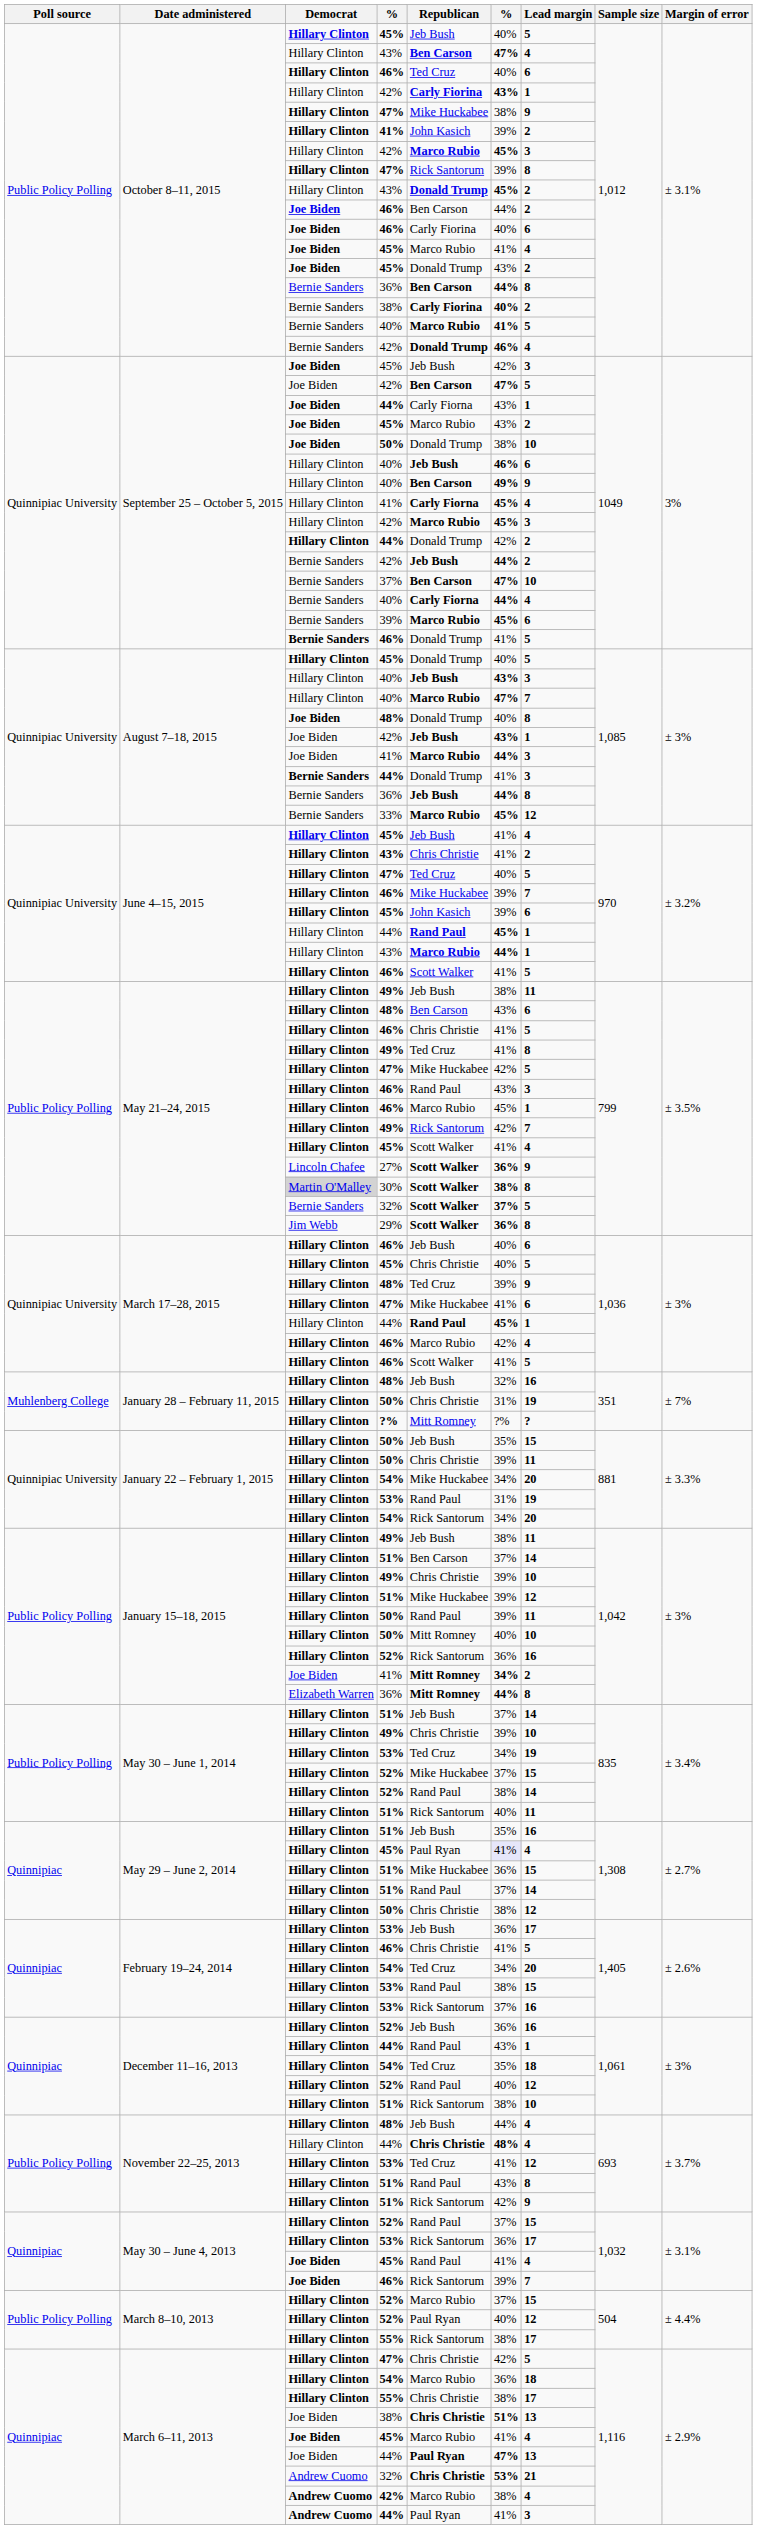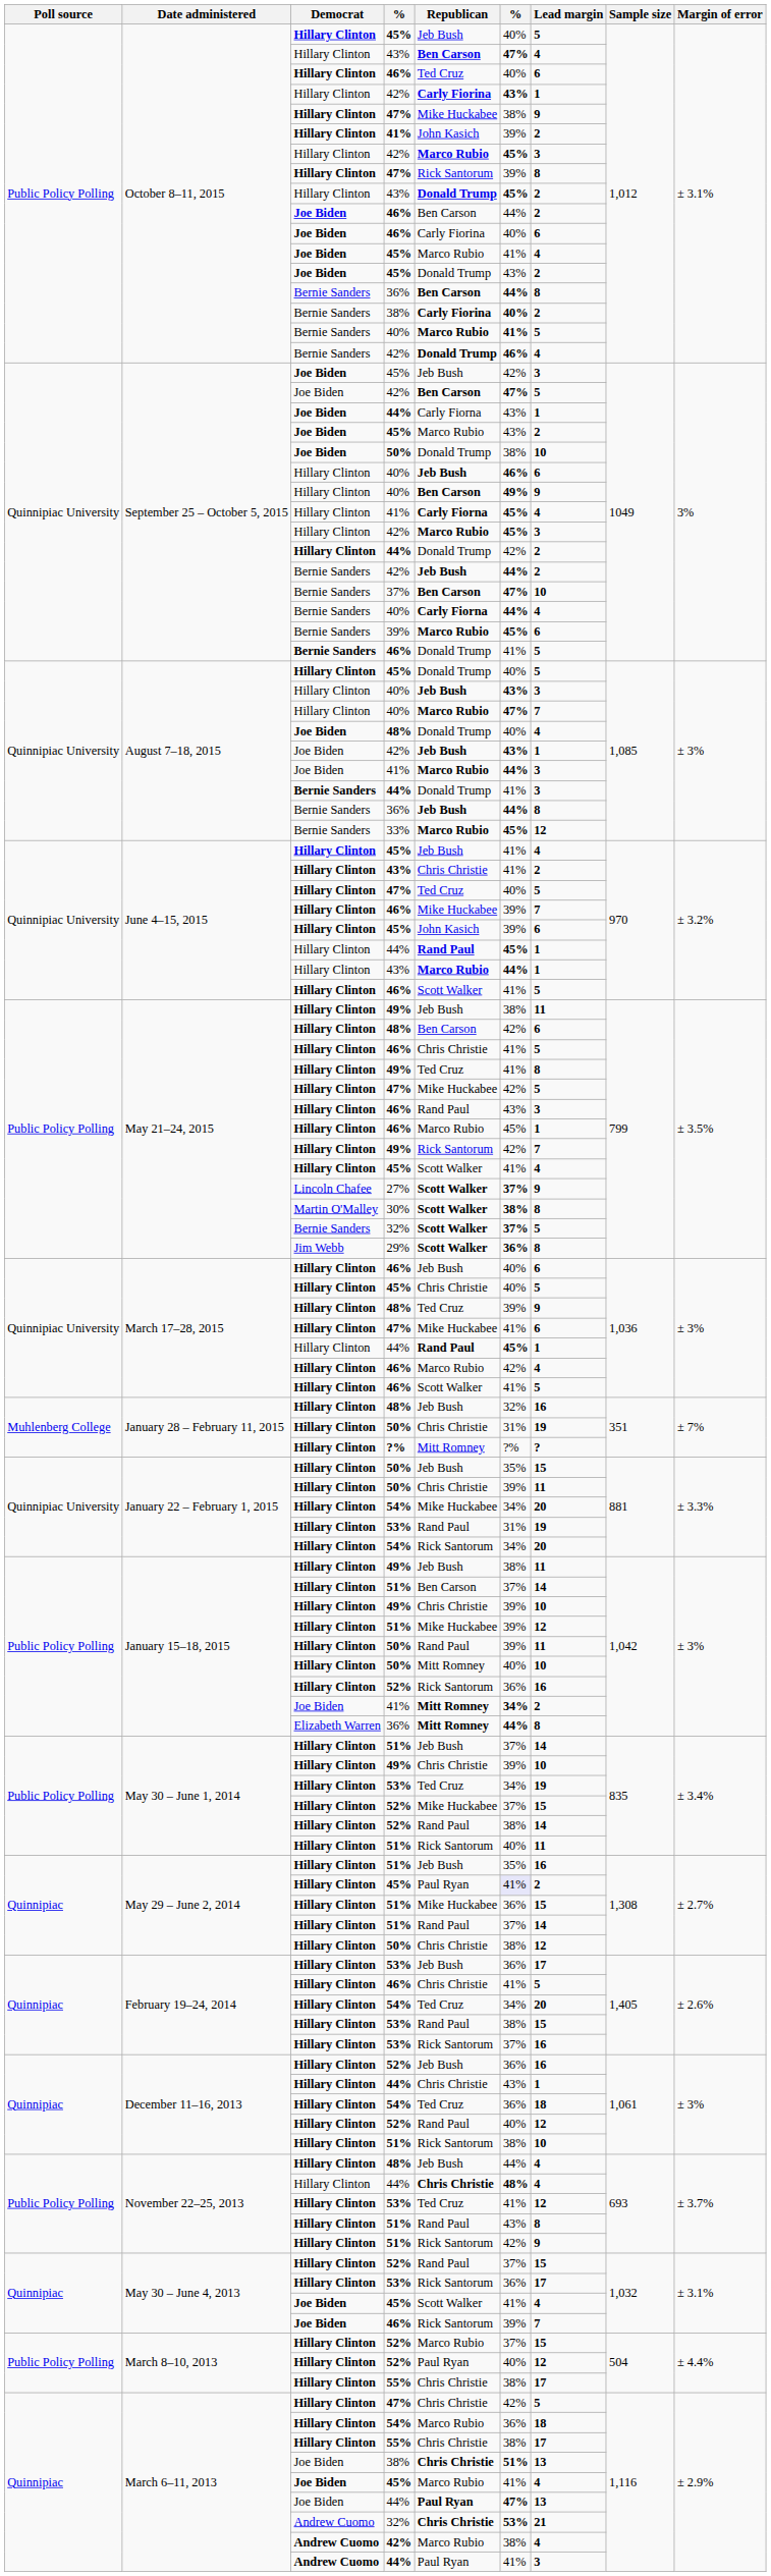August 7–18, 2015 / 48% | Lead margin: 8 -> 4
May 21–24, 2015 / 48% | column 6: 43% -> 42%
27% | column 6: 36% -> 37%
30% | Democrat: lightgrey background -> no background
May 29 – June 2, 2014 / 45% | Lead margin: 4 -> 2
December 11–16, 2013 / 44% | Republican: Rand Paul -> Chris Christie
December 11–16, 2013 / 54% | column 6: 35% -> 36%
May 30 – June 4, 2013 / 45% | Republican: Rand Paul -> Scott Walker
March 8–10, 2013 / 55% | Republican: Rick Santorum -> Chris Christie
